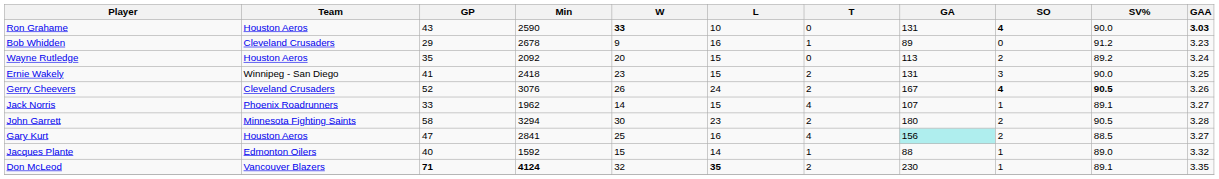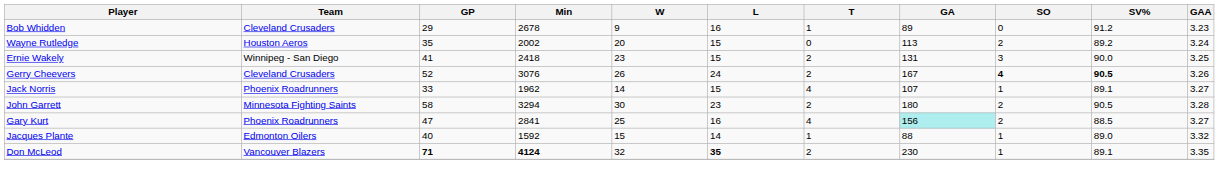- row: Ron Grahame | Houston Aeros | 43 | 2590 | 33 | 10 | 0 | 131 | 4 | 90.0 | 3.03
Wayne Rutledge | Min: 2092 -> 2002
Gary Kurt | Team: Houston Aeros -> Phoenix Roadrunners
